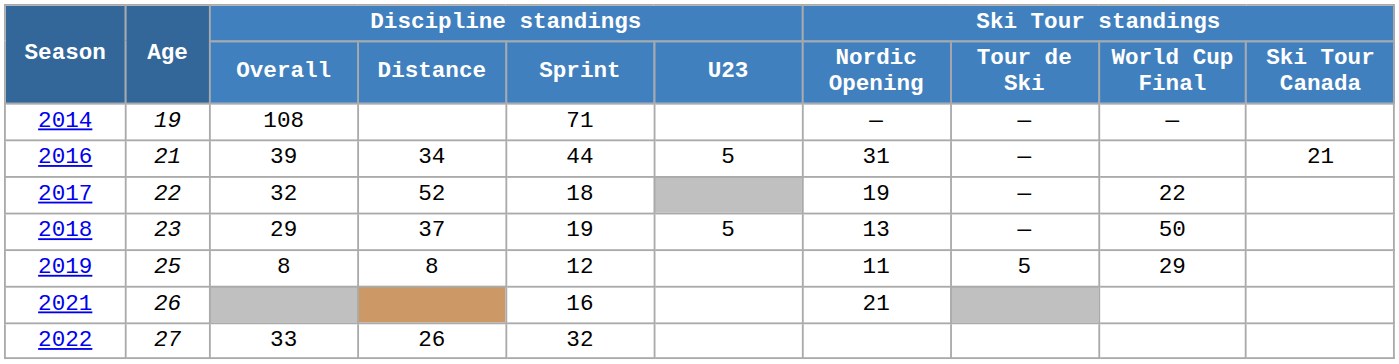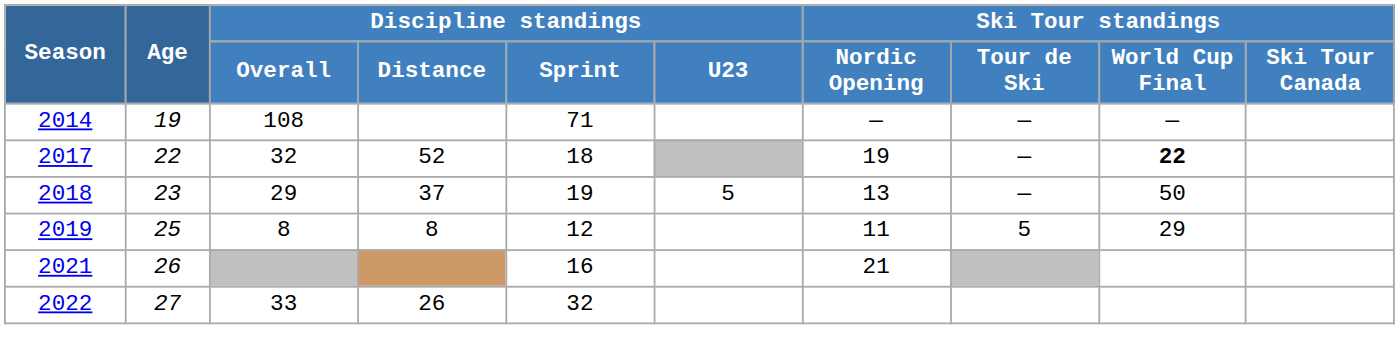- row: 2016 | 21 | 39 | 34 | 44 | 5 | 31 | — | 21
2017 | Ski Tour standings / World Cup Final: normal -> bold
